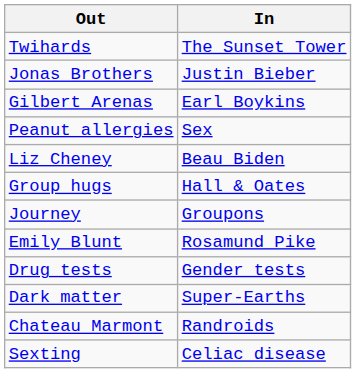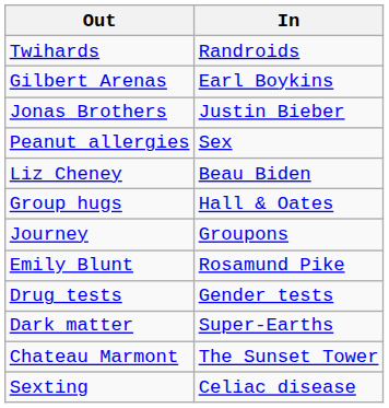Twihards | In: The Sunset Tower -> Randroids
rows swapped: Jonas Brothers <-> Gilbert Arenas
Chateau Marmont | In: Randroids -> The Sunset Tower
